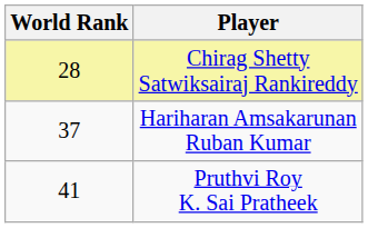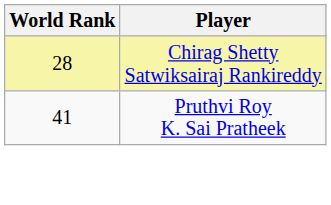- row: 37 | Hariharan Amsakarunan Ruban Kumar
